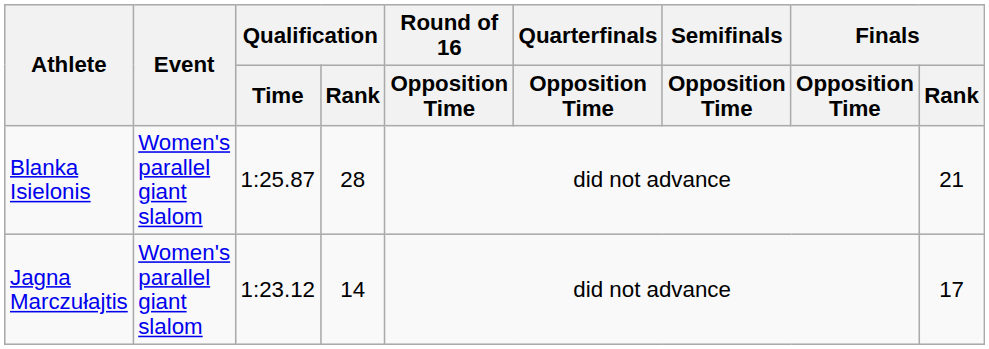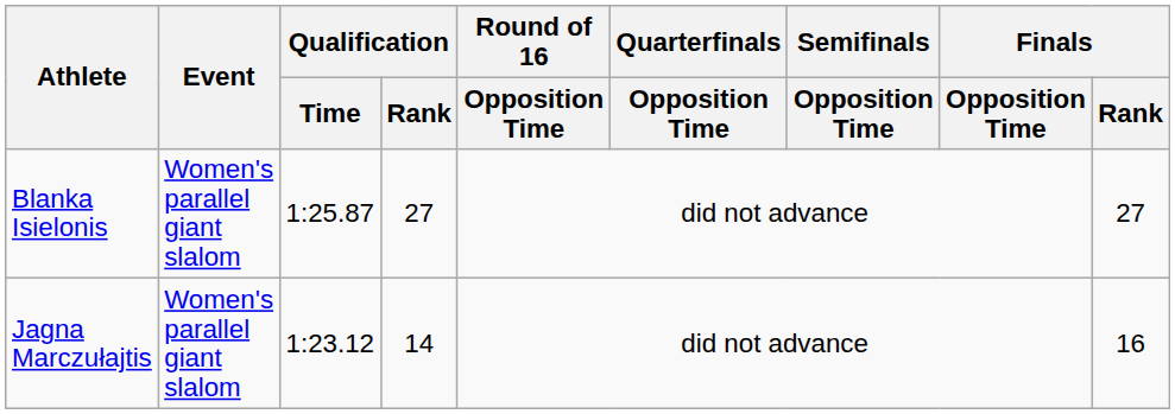Blanka Isielonis | Qualification / Rank: 28 -> 27
Blanka Isielonis | Finals / Rank: 21 -> 27
Jagna Marczułajtis | Finals / Rank: 17 -> 16
